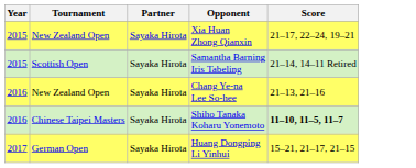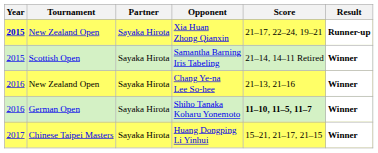+ column: Result | Runner-up | Winner | Winner | Winner | Winner
Xia Huan Zhong Qianxin | Year: normal -> bold
Shiho Tanaka Koharu Yonemoto | Tournament: Chinese Taipei Masters -> German Open
Huang Dongping Li Yinhui | Tournament: German Open -> Chinese Taipei Masters
